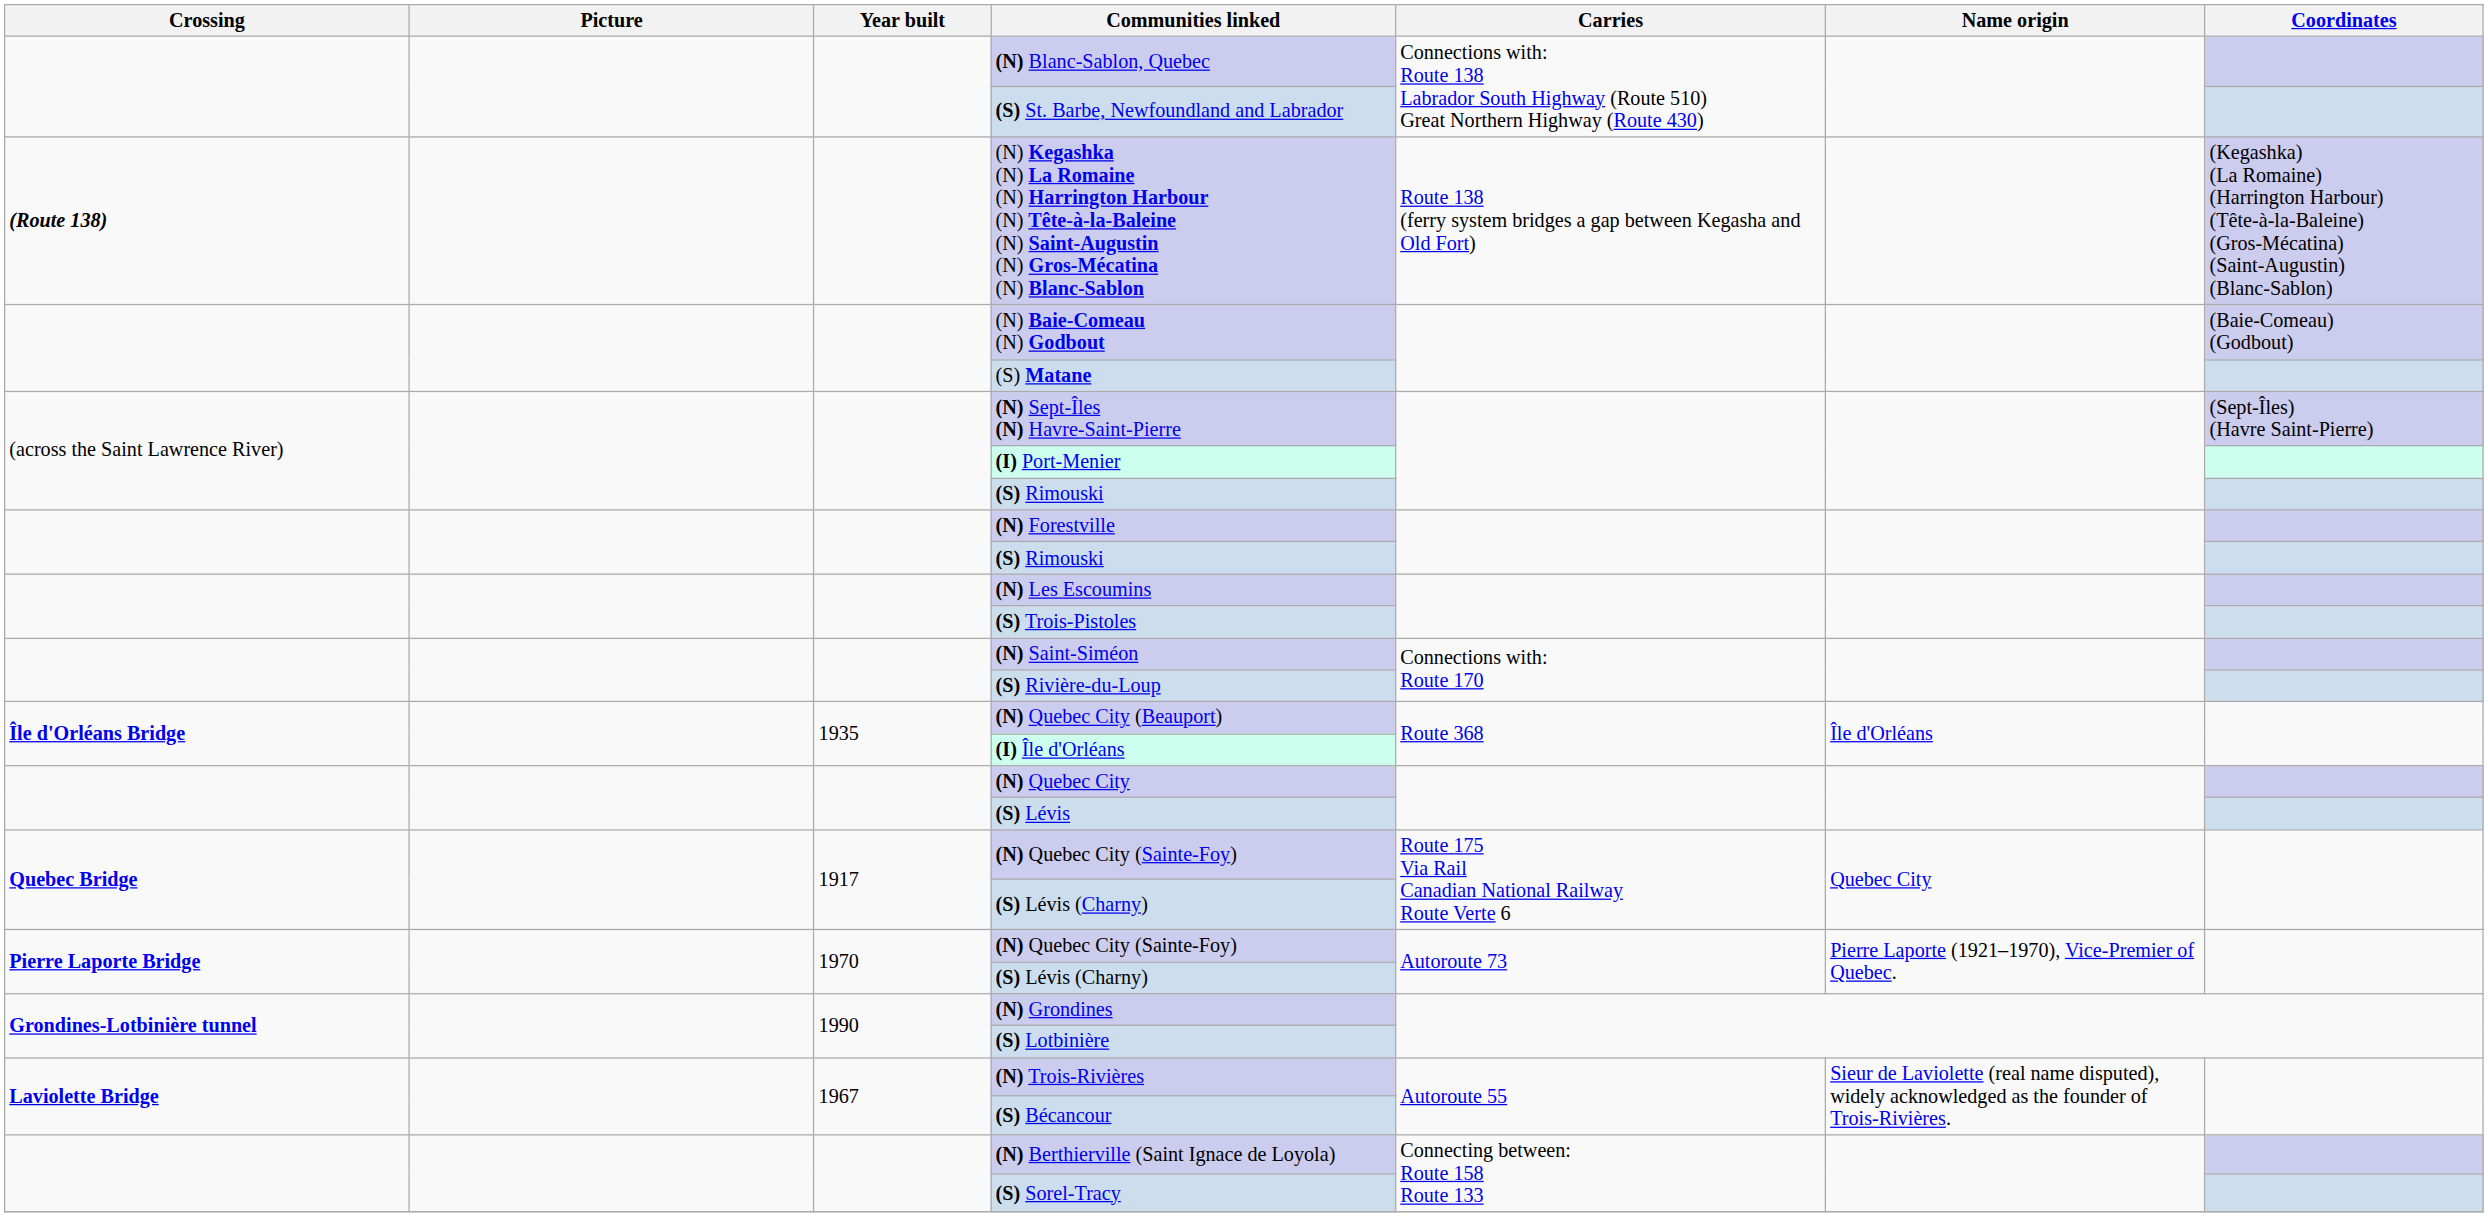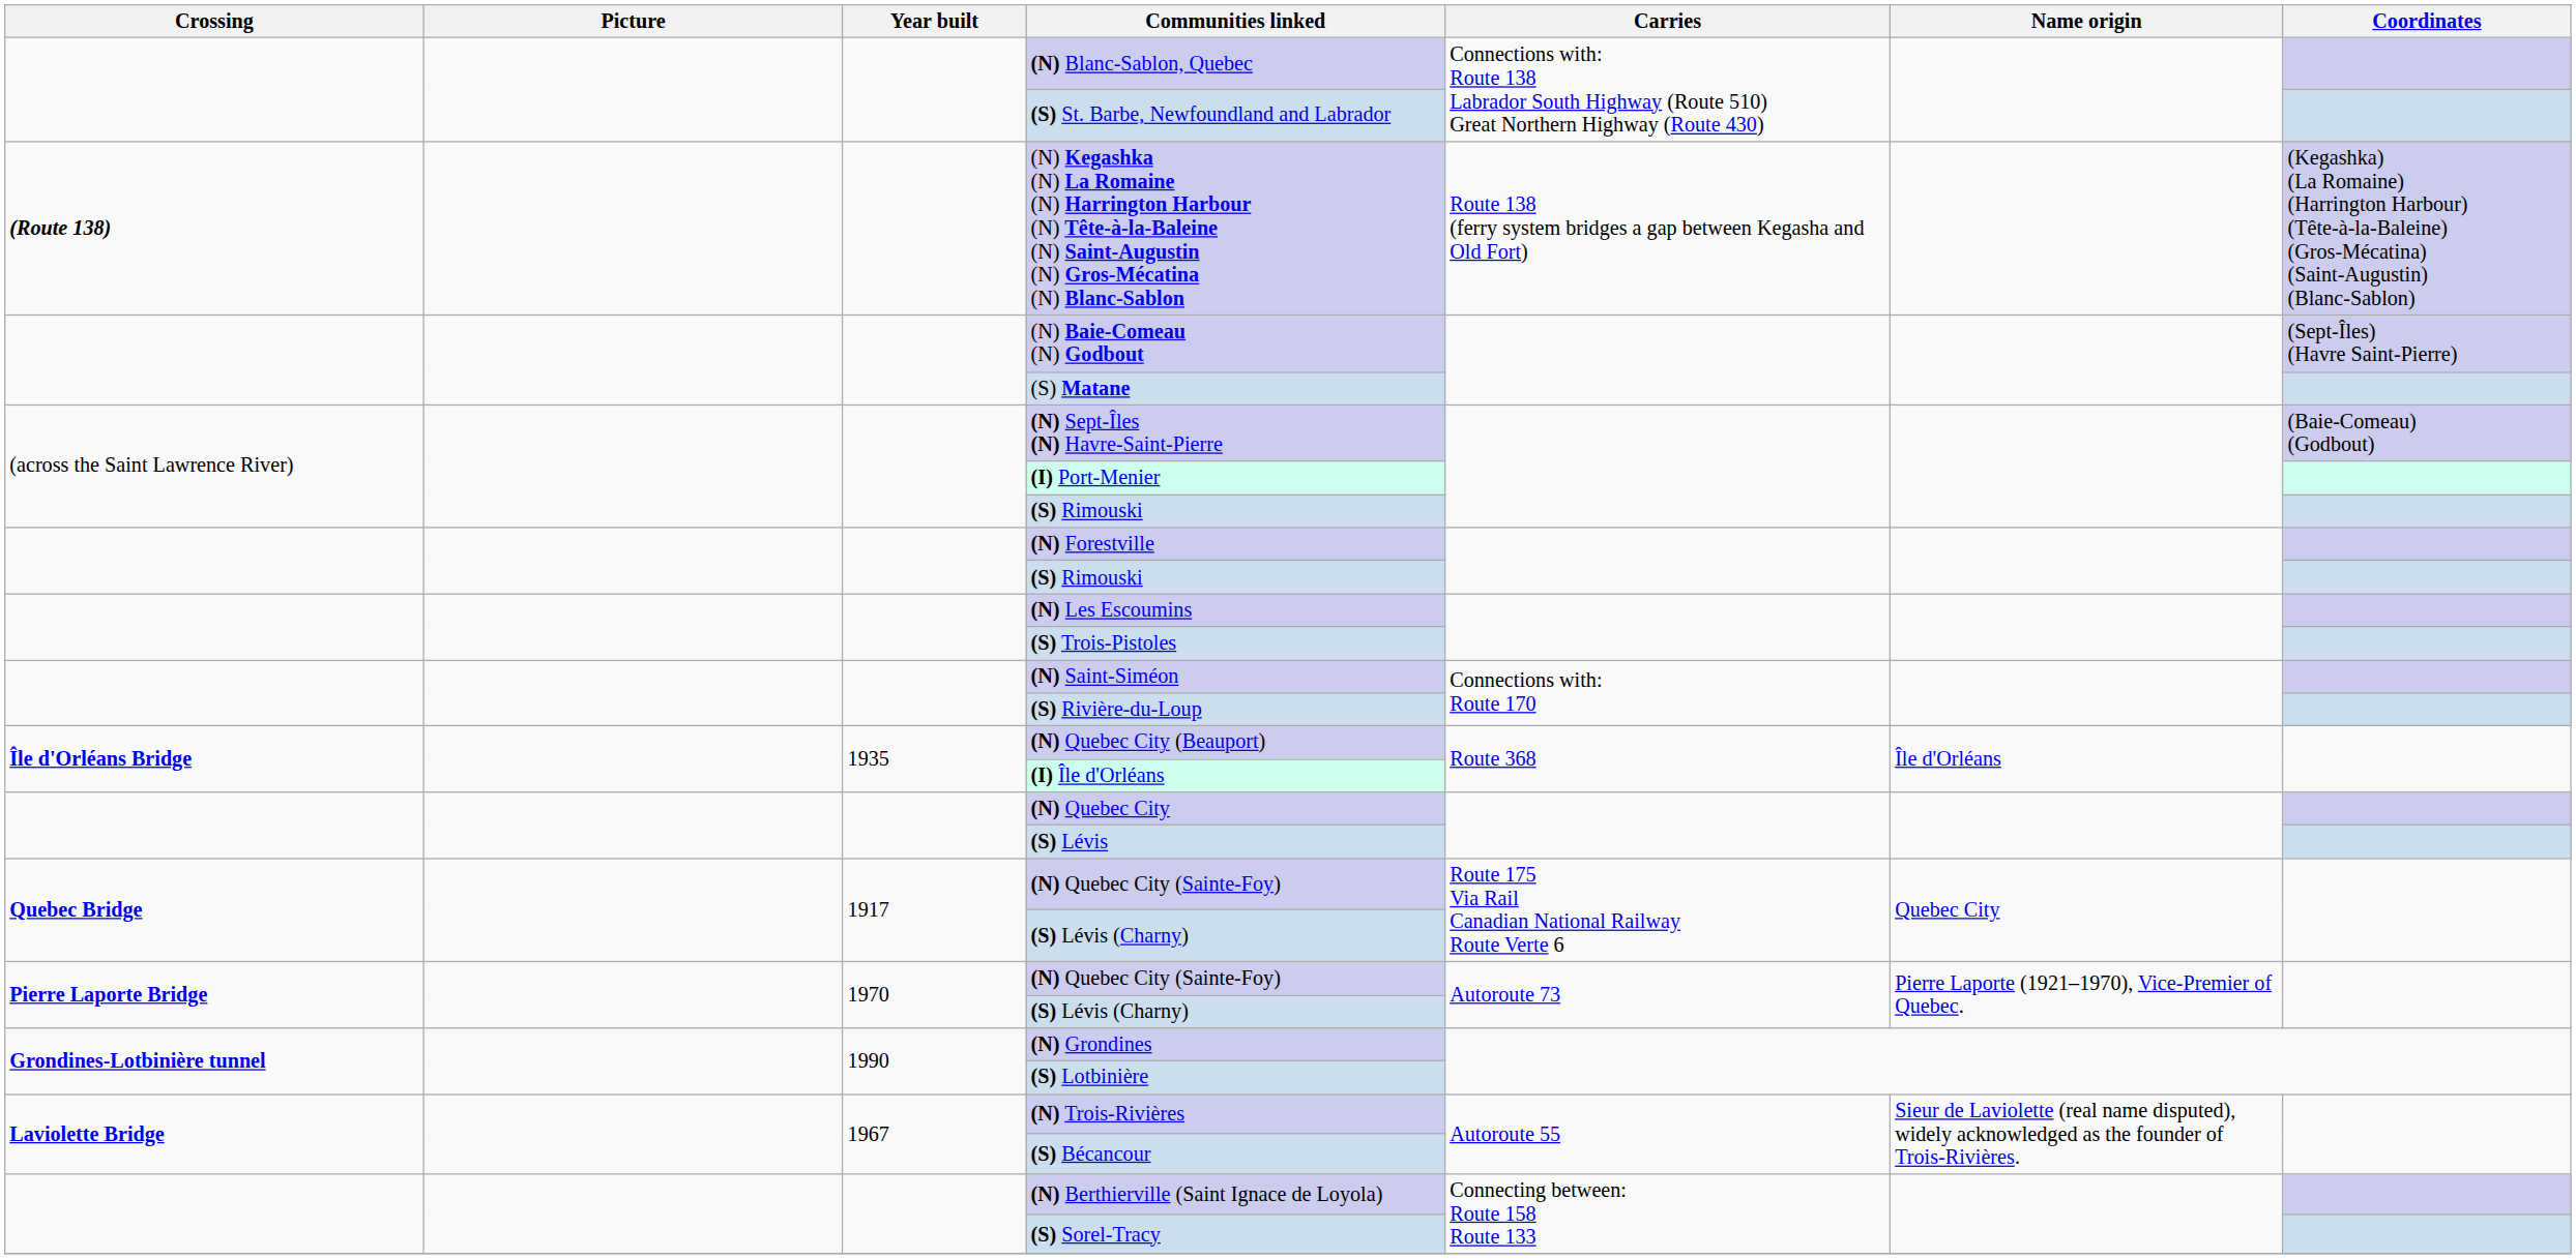(N) Baie-Comeau (N) Godbout | Coordinates: (Baie-Comeau) (Godbout) -> (Sept-Îles) (Havre Saint-Pierre)
(N) Sept-Îles (N) Havre-Saint-Pierre | Coordinates: (Sept-Îles) (Havre Saint-Pierre) -> (Baie-Comeau) (Godbout)
